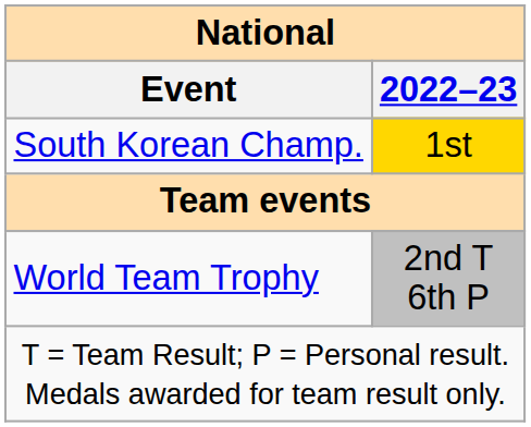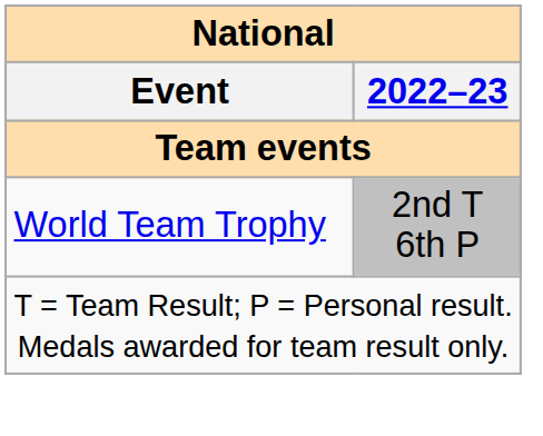- row: South Korean Champ. | 1st
